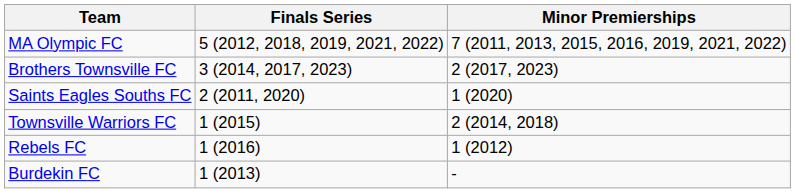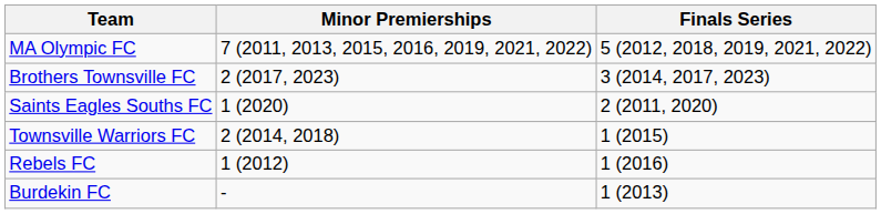columns swapped: Minor Premierships <-> Finals Series
